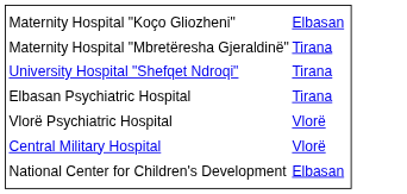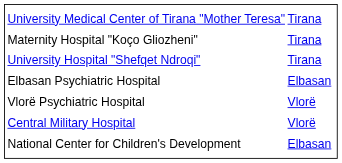+ row: University Medical Center of Tirana "Mother Teresa" | Tirana
Maternity Hospital "Koço Gliozheni" | column 2: Elbasan -> Tirana
- row: Maternity Hospital "Mbretëresha Gjeraldinë" | Tirana
Elbasan Psychiatric Hospital | column 2: Tirana -> Elbasan
